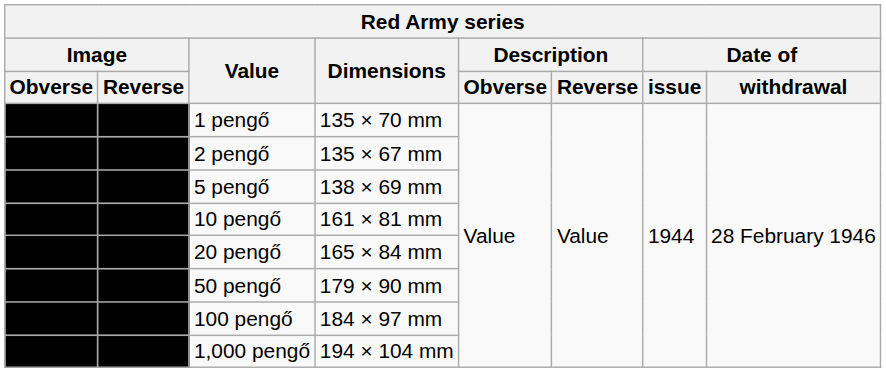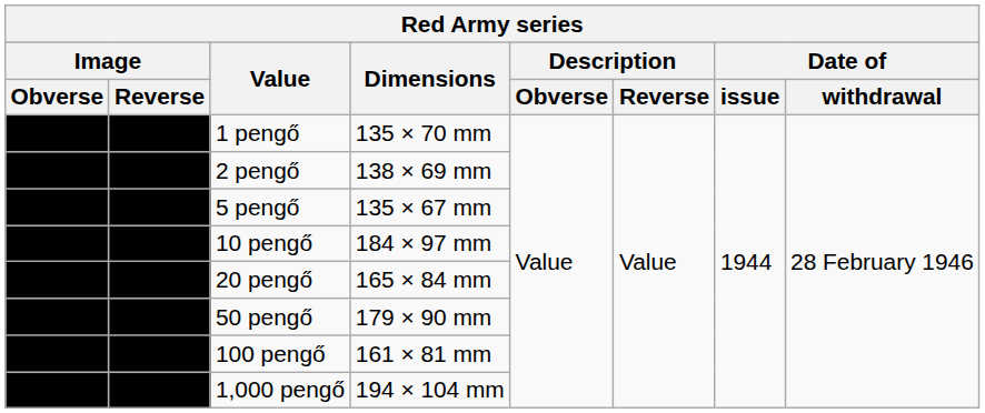2 pengő | Dimensions: 135 × 67 mm -> 138 × 69 mm
5 pengő | Dimensions: 138 × 69 mm -> 135 × 67 mm
10 pengő | Dimensions: 161 × 81 mm -> 184 × 97 mm
100 pengő | Dimensions: 184 × 97 mm -> 161 × 81 mm
